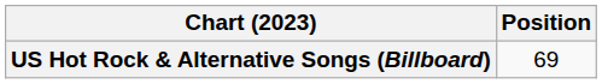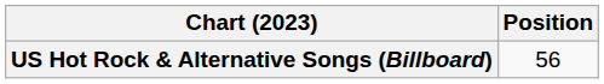US Hot Rock & Alternative Songs (Billboard) | Position: 69 -> 56
